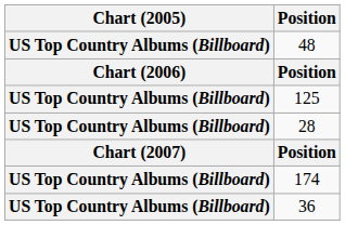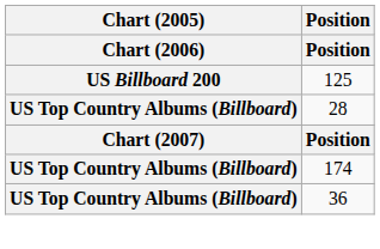- row: US Top Country Albums (Billboard) | 48
125 | Chart (2005): US Top Country Albums (Billboard) -> US Billboard 200
